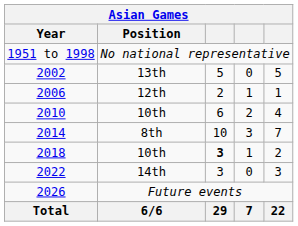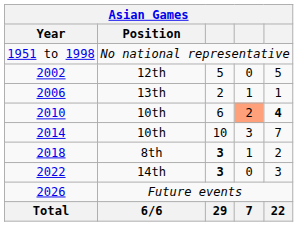2002 | Position: 13th -> 12th
2006 | Position: 12th -> 13th
2010 | column 4: no background -> lightsalmon background
2010 | column 5: normal -> bold
2014 | Position: 8th -> 10th
2018 | Position: 10th -> 8th
2022 | column 3: normal -> bold
